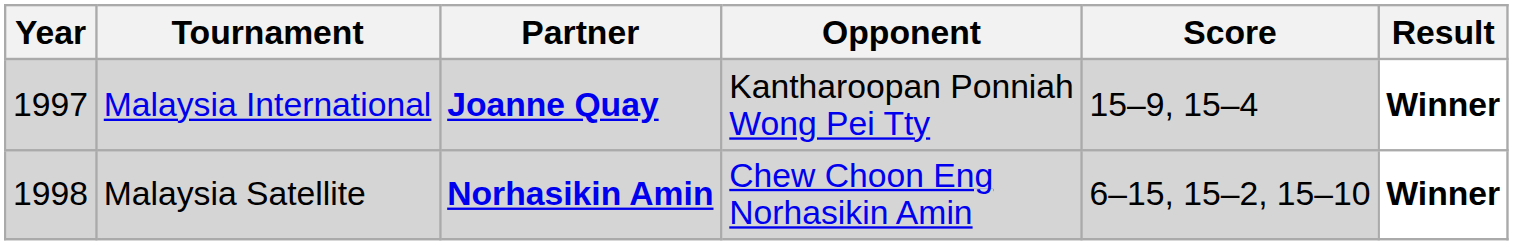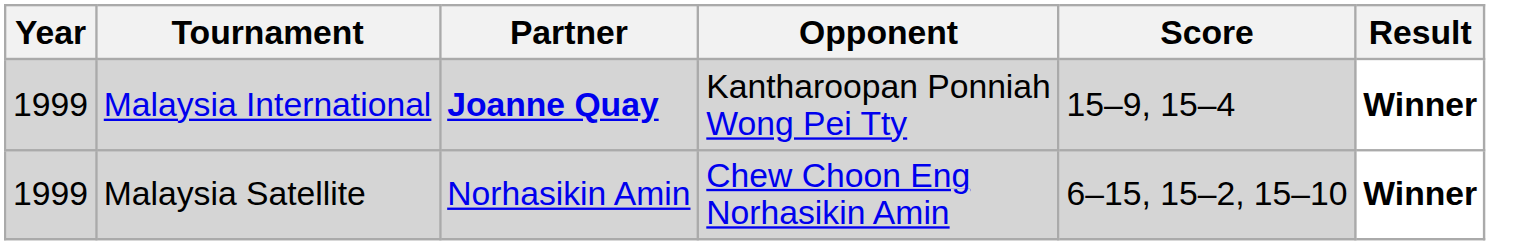Malaysia International | Year: 1997 -> 1999
Malaysia Satellite | Year: 1998 -> 1999
Malaysia Satellite | Partner: bold -> normal
